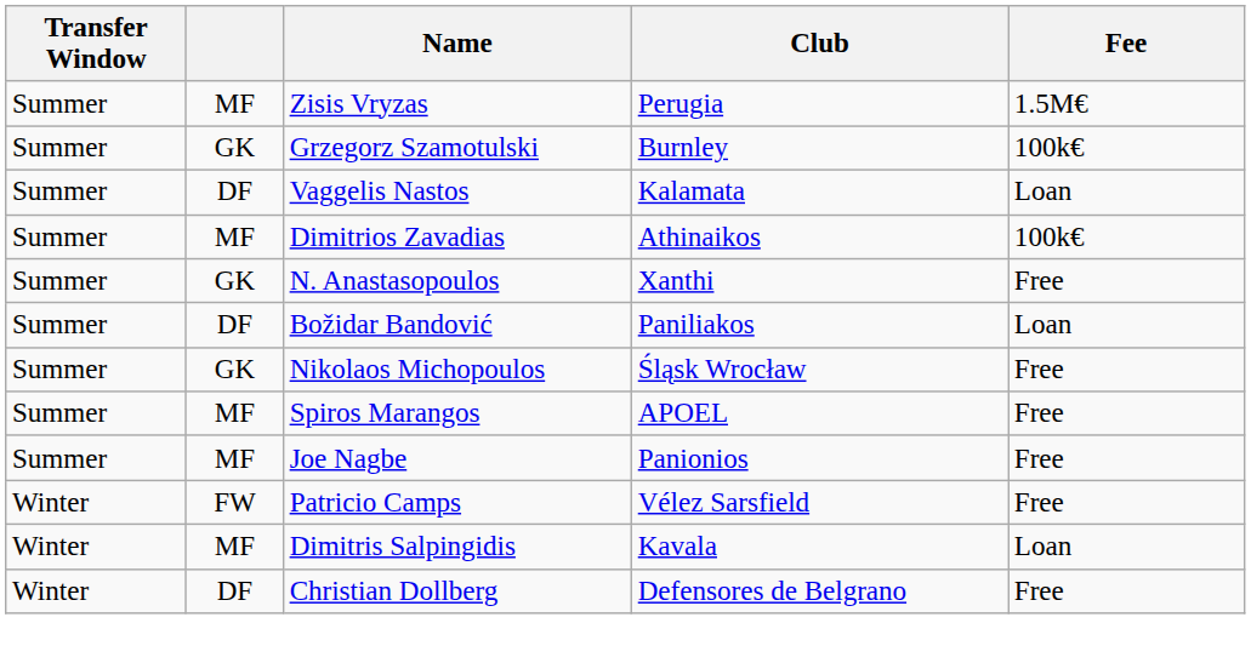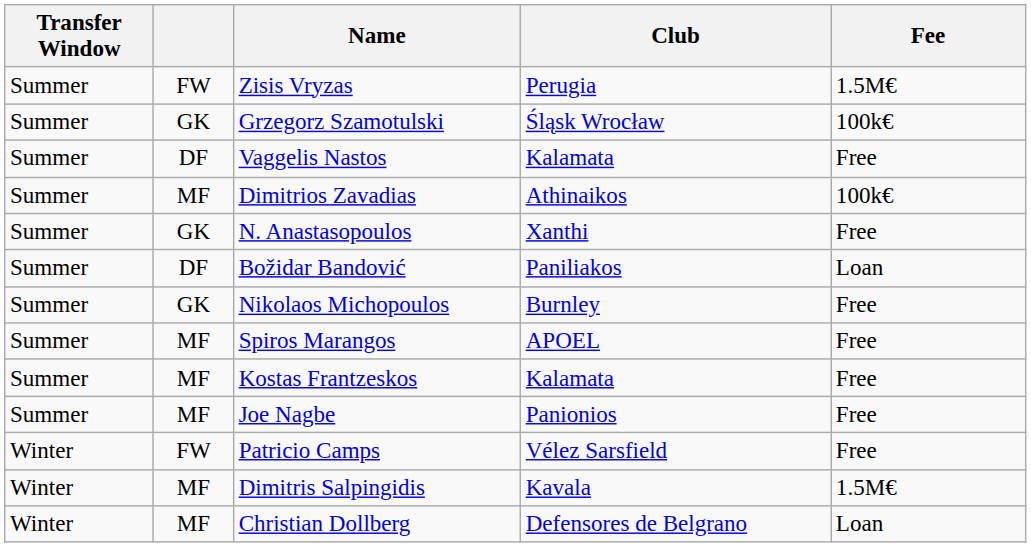Zisis Vryzas | column 2: MF -> FW
Grzegorz Szamotulski | Club: Burnley -> Śląsk Wrocław
Vaggelis Nastos | Fee: Loan -> Free
Nikolaos Michopoulos | Club: Śląsk Wrocław -> Burnley
+ row: Summer | MF | Kostas Frantzeskos | Kalamata | Free
Dimitris Salpingidis | Fee: Loan -> 1.5M€
Christian Dollberg | column 2: DF -> MF
Christian Dollberg | Fee: Free -> Loan
